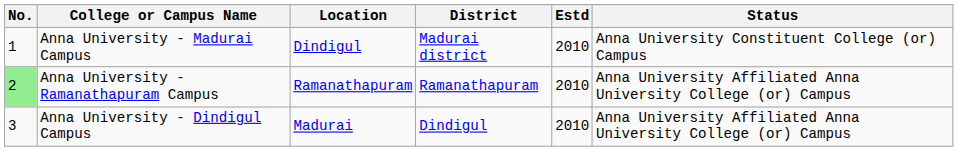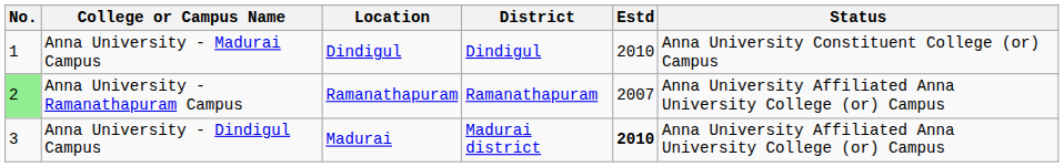Anna University - Madurai Campus | District: Madurai district -> Dindigul
Anna University - Ramanathapuram Campus | Estd: 2010 -> 2007
Anna University - Dindigul Campus | District: Dindigul -> Madurai district
Anna University - Dindigul Campus | Estd: normal -> bold
